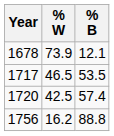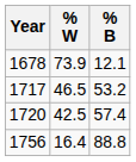1717 | % B: 53.5 -> 53.2
1756 | % W: 16.2 -> 16.4
